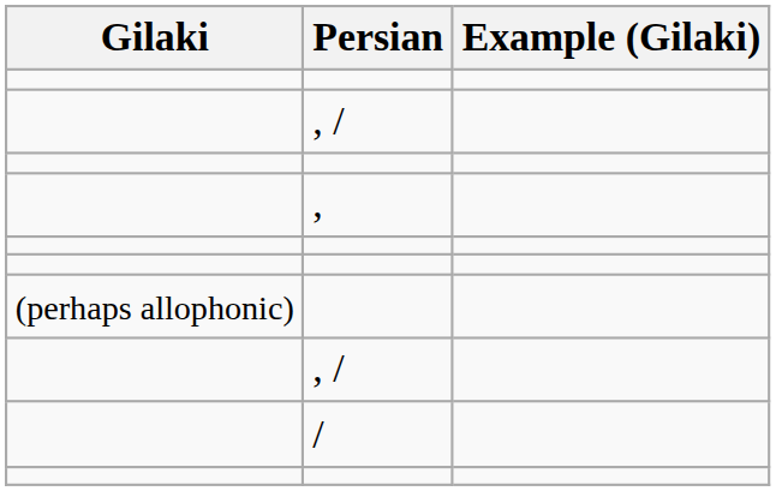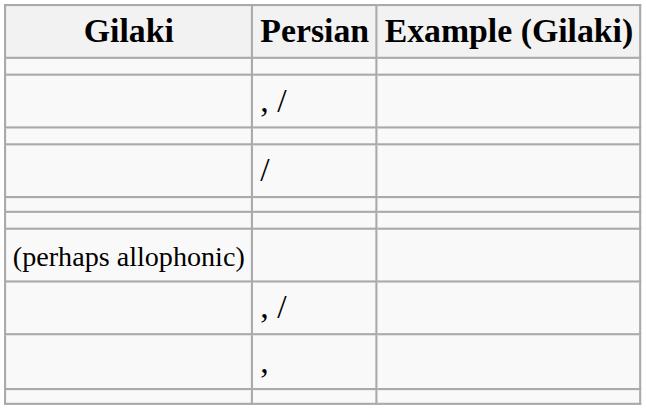rows swapped: , <-> /
